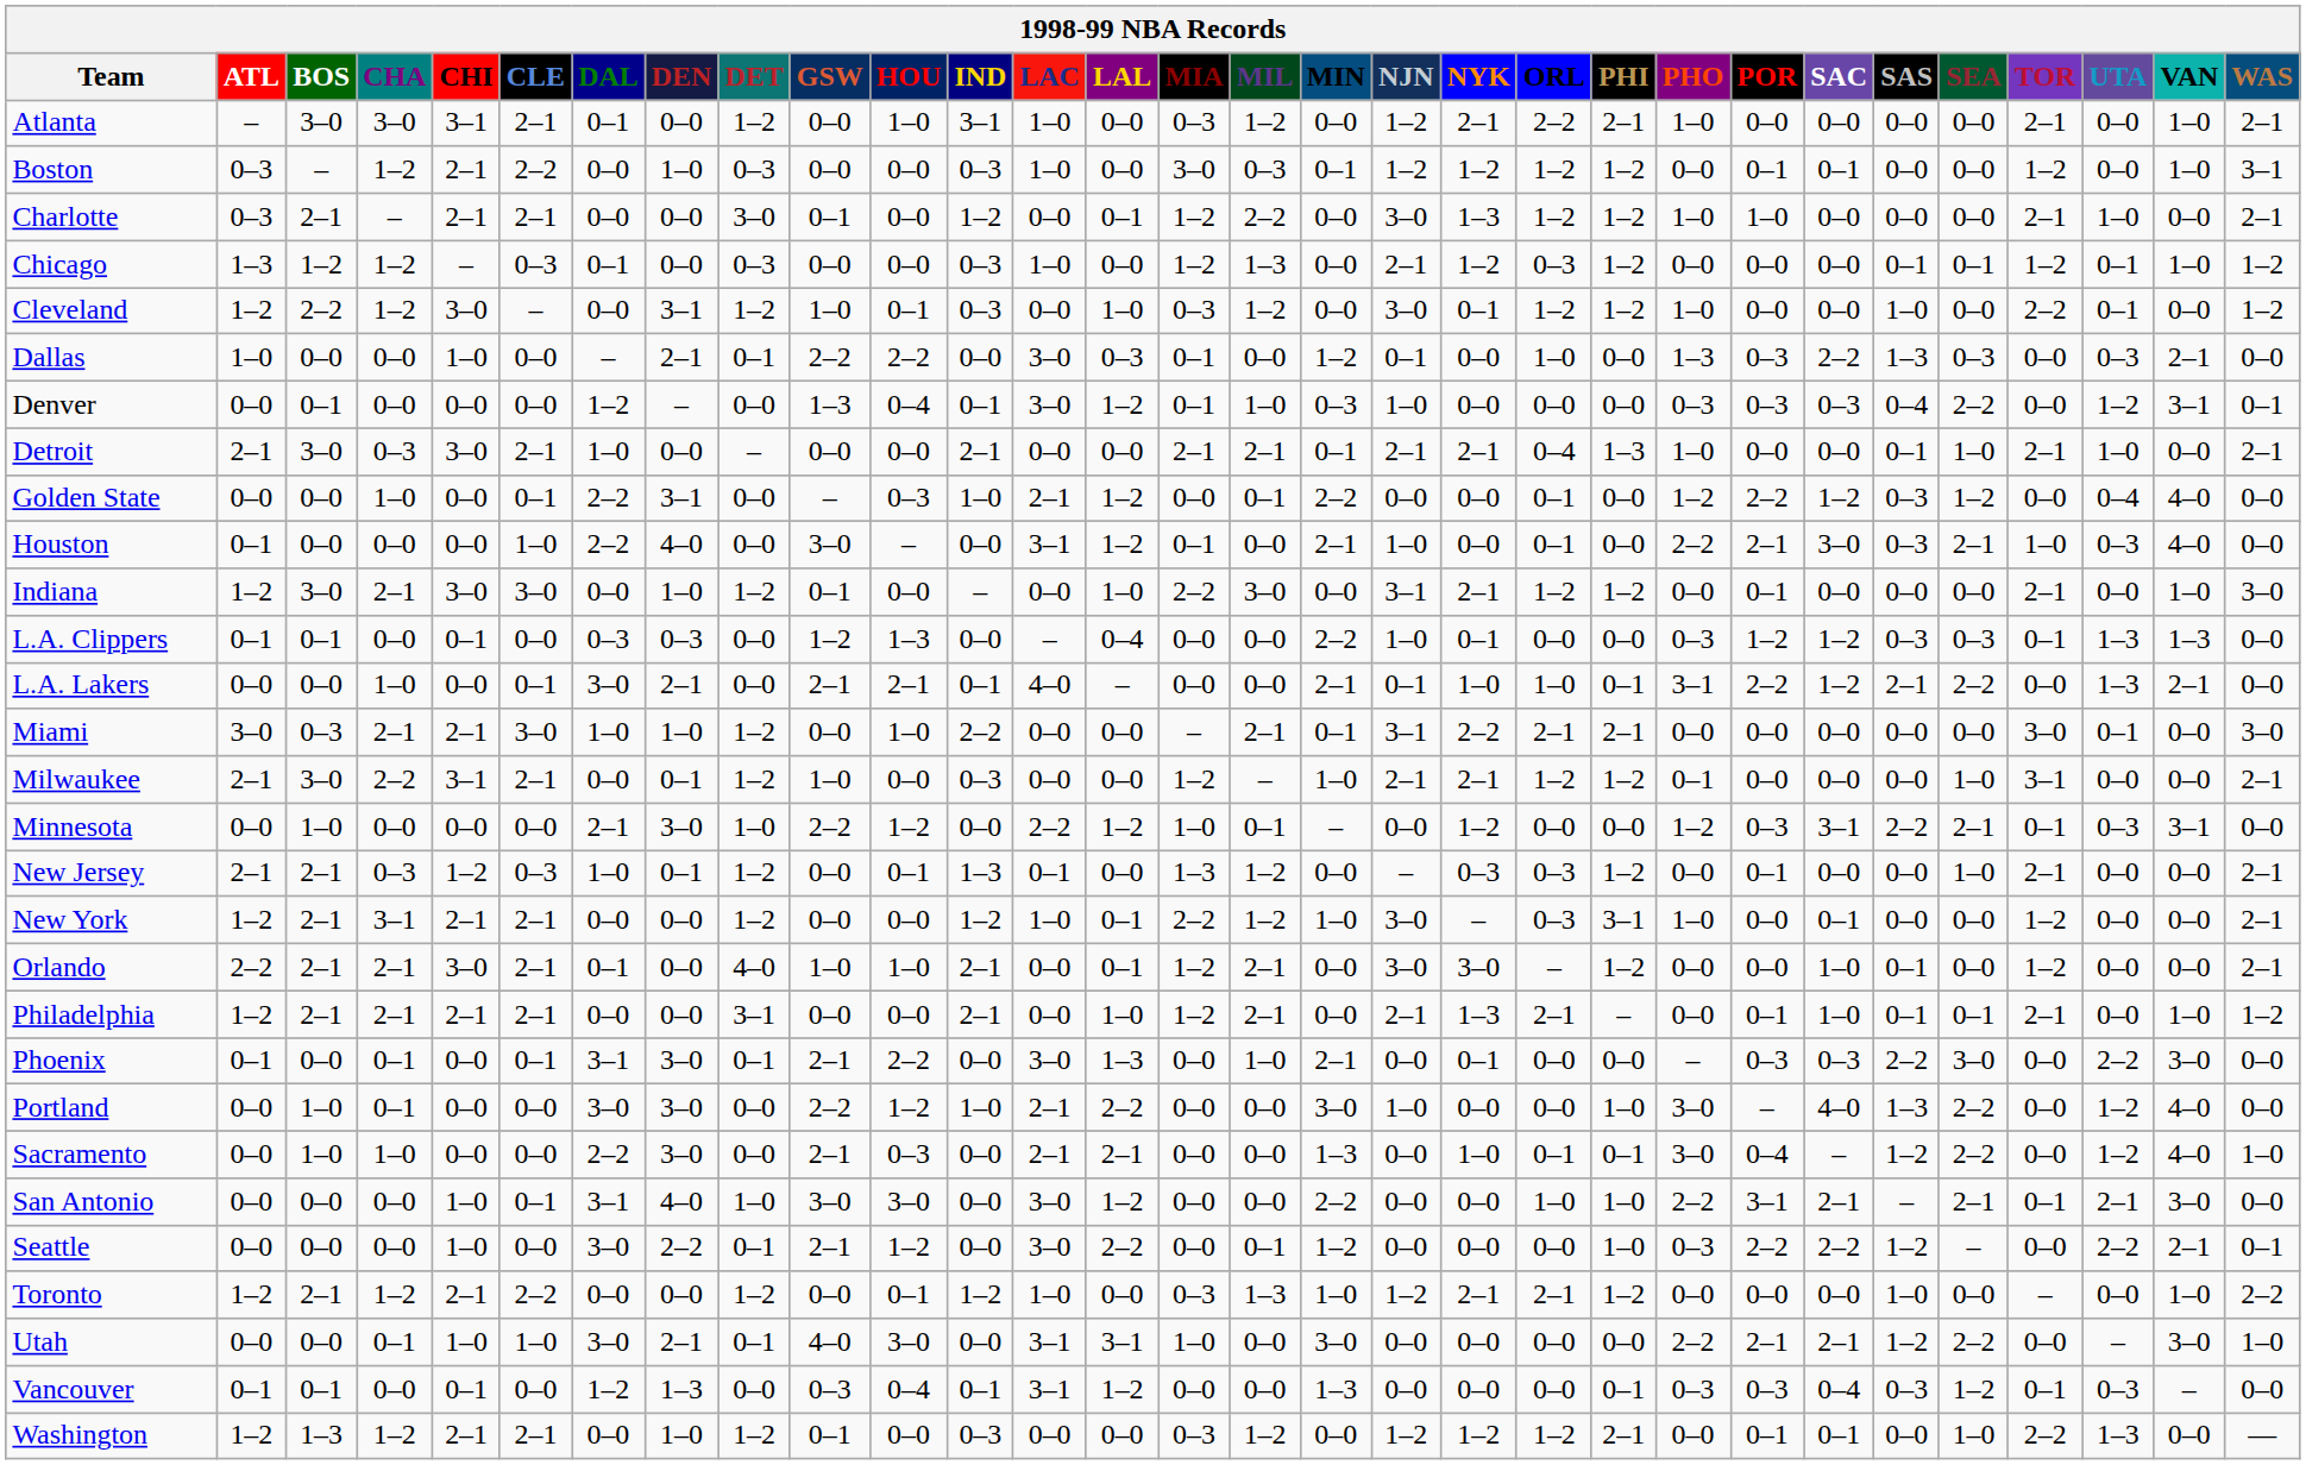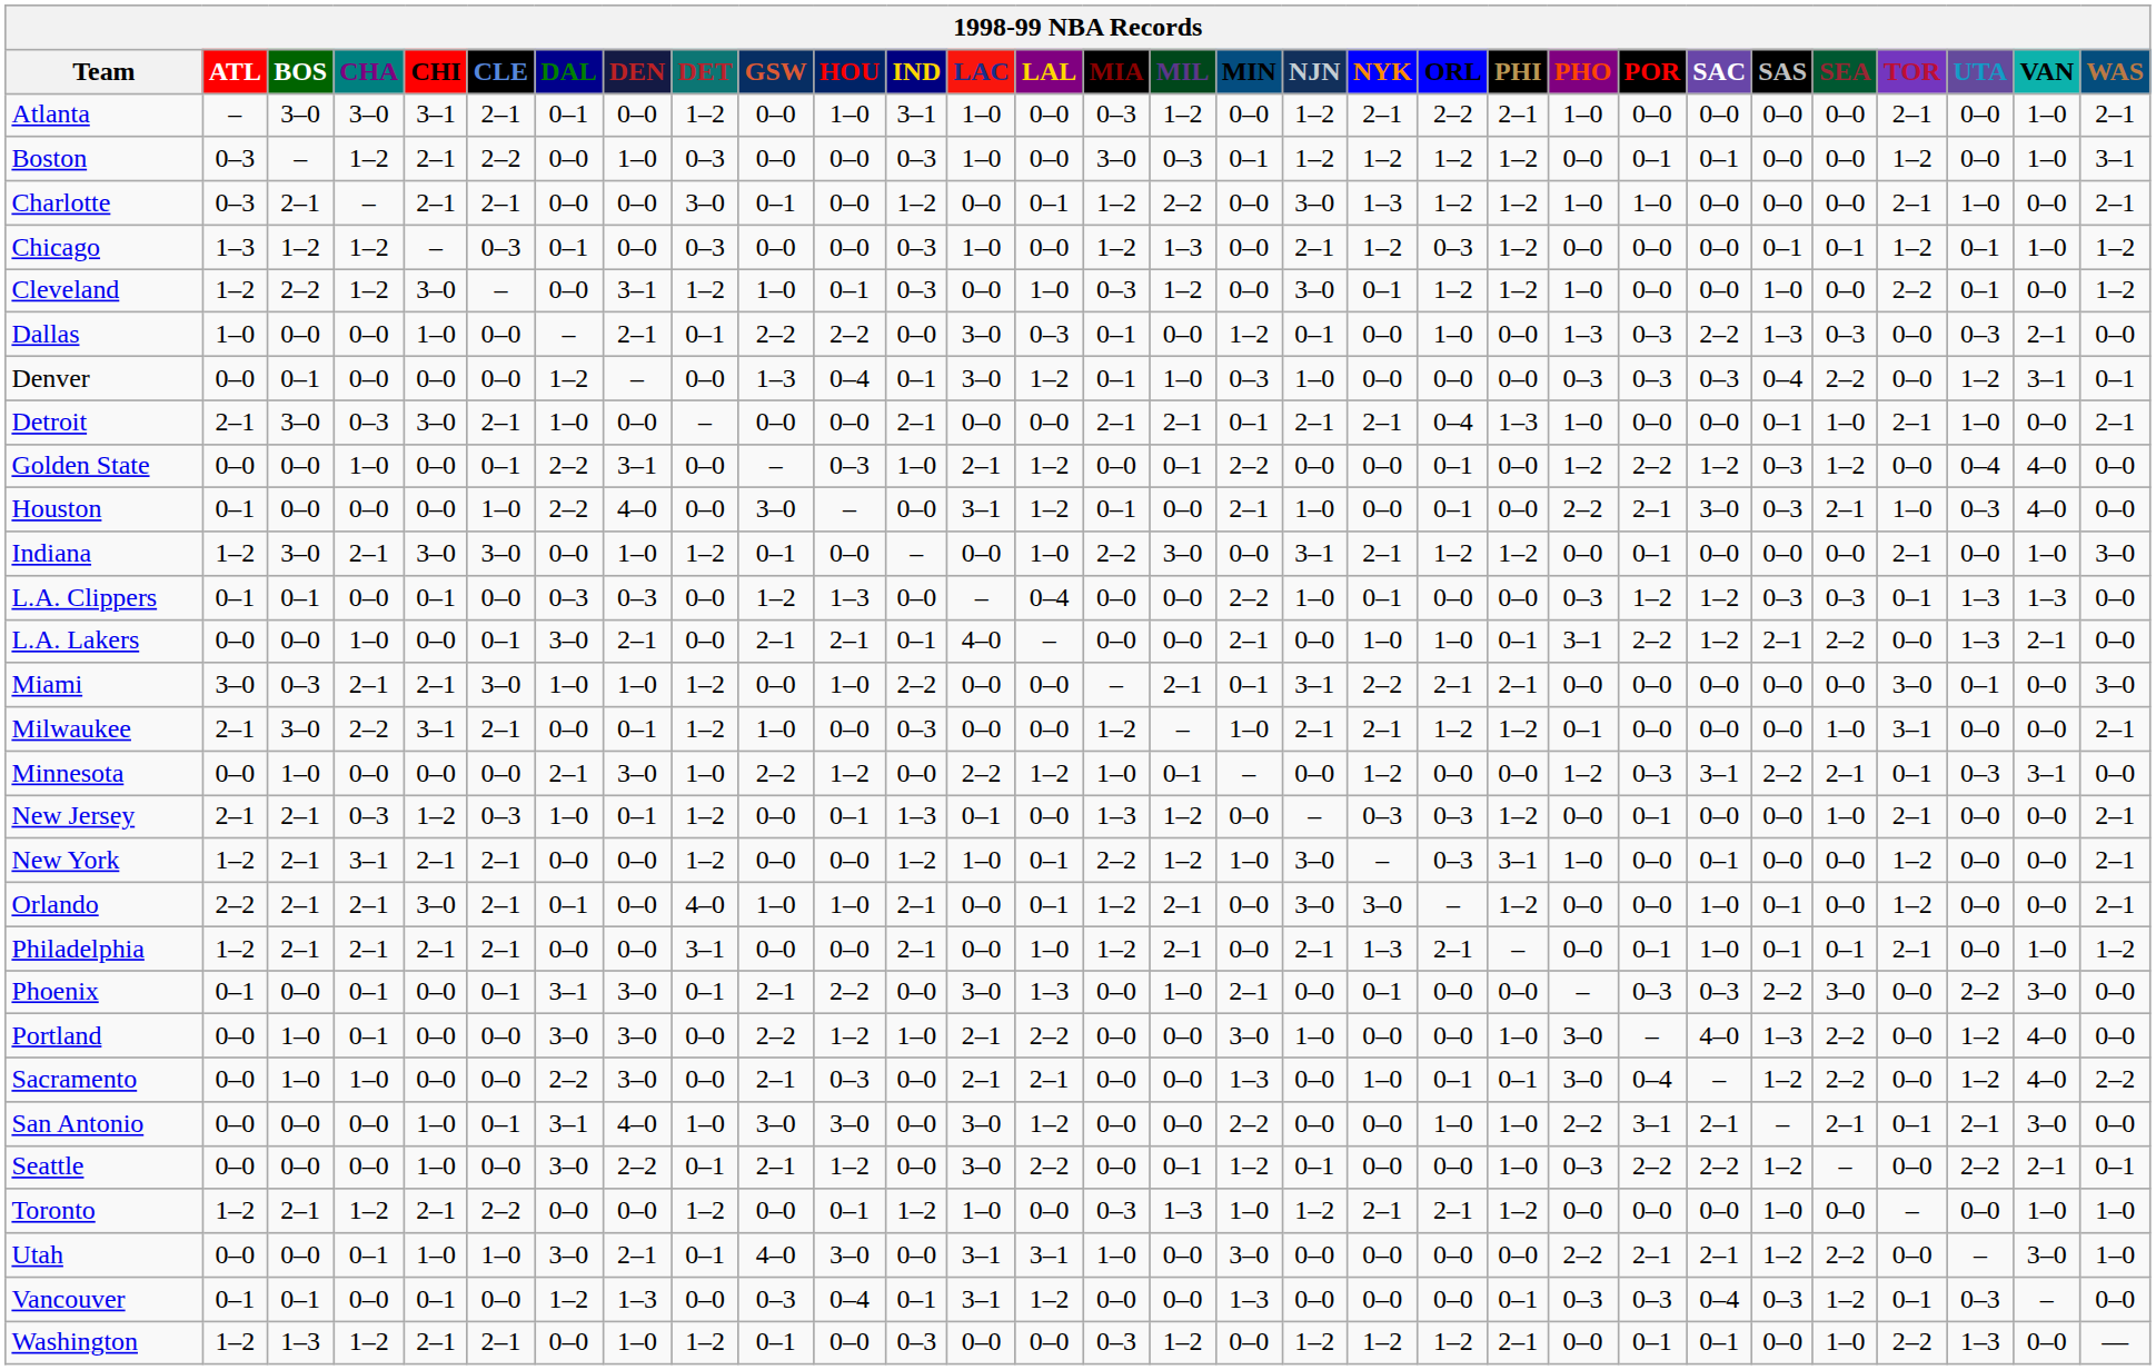L.A. Lakers | NJN: 0–1 -> 0–0
Sacramento | WAS: 1–0 -> 2–2
Seattle | NJN: 0–0 -> 0–1
Toronto | WAS: 2–2 -> 1–0
